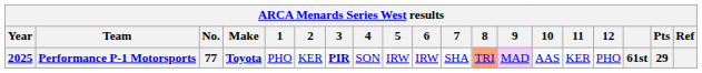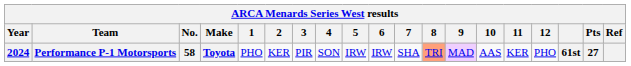Performance P-1 Motorsports | Year: 2025 -> 2024
Performance P-1 Motorsports | No.: 77 -> 58
Performance P-1 Motorsports | 3: bold -> normal
Performance P-1 Motorsports | Pts: 29 -> 27
